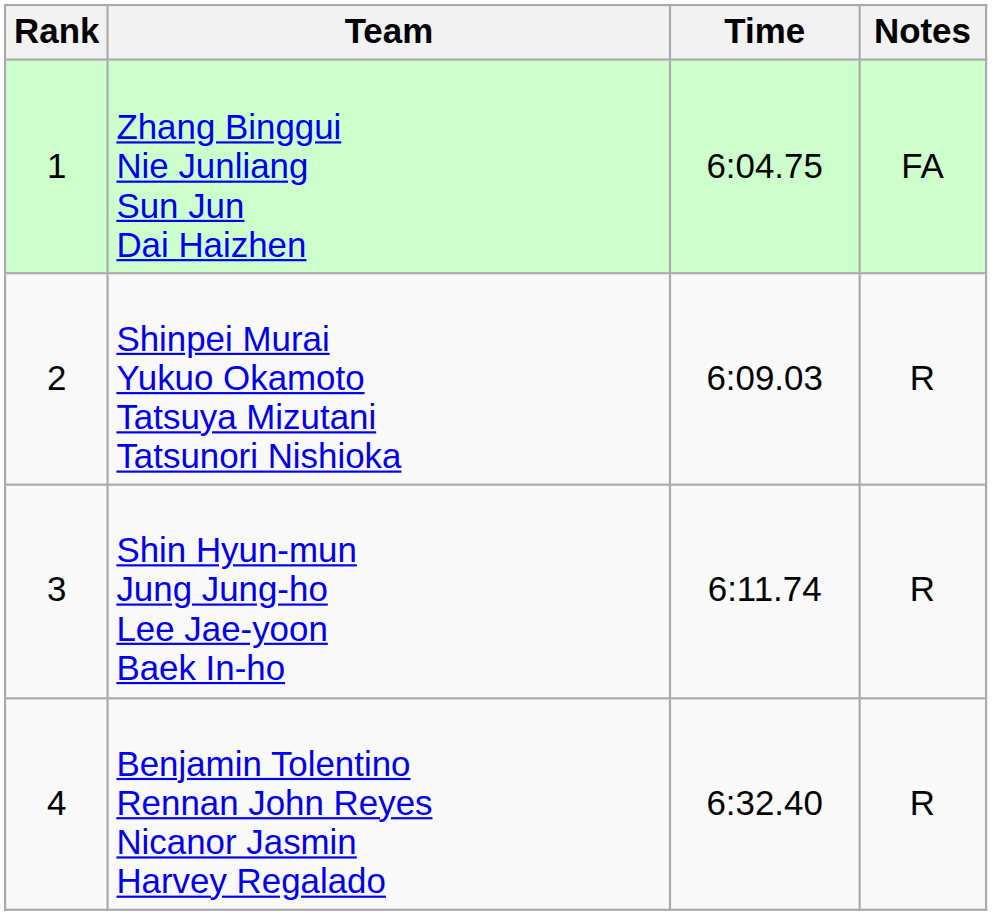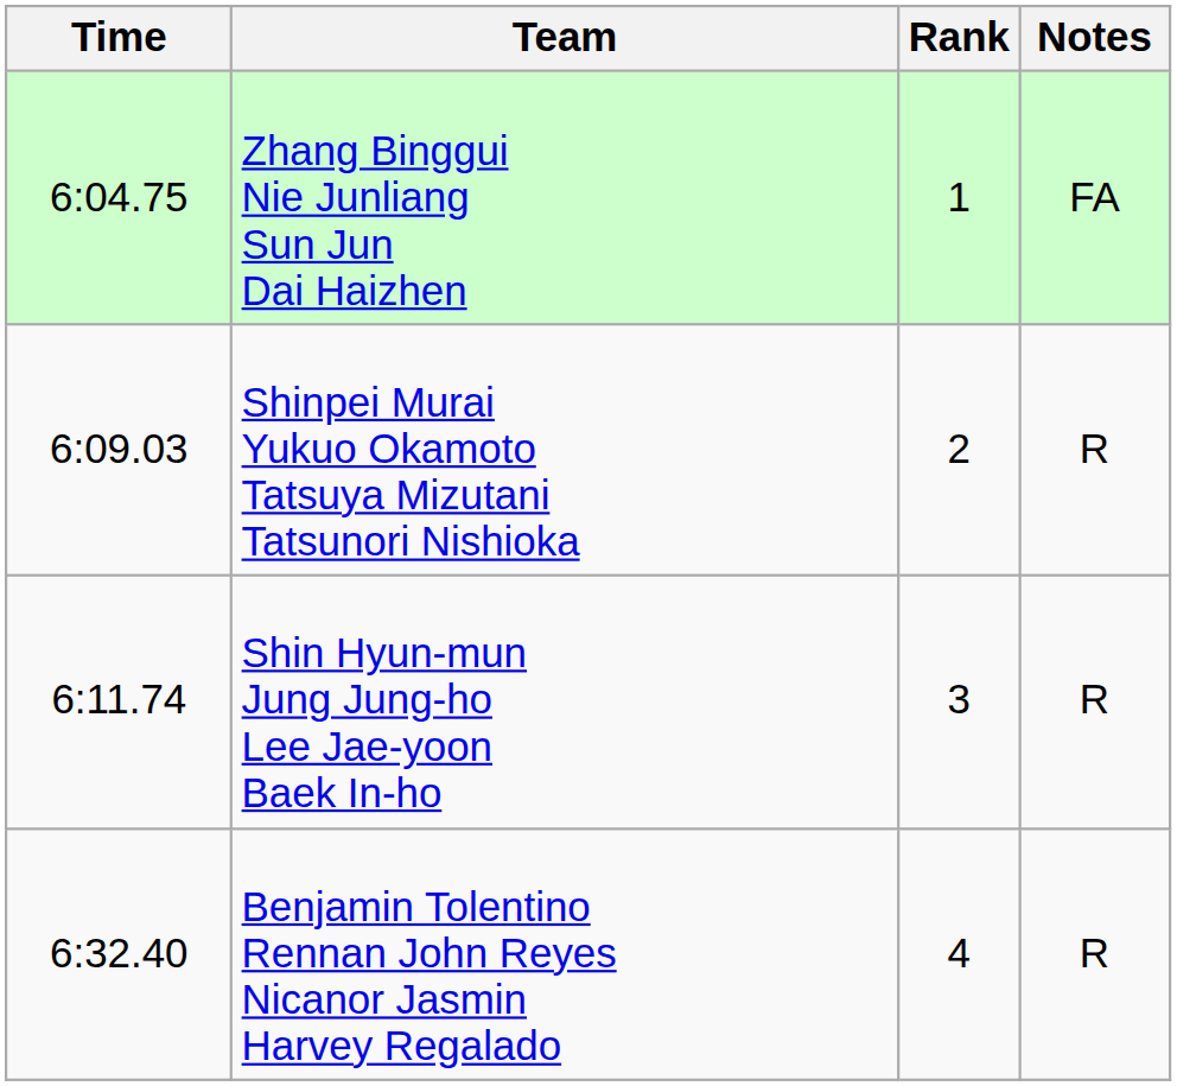columns swapped: Rank <-> Time
